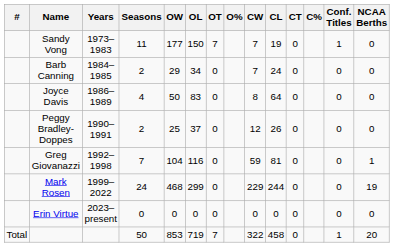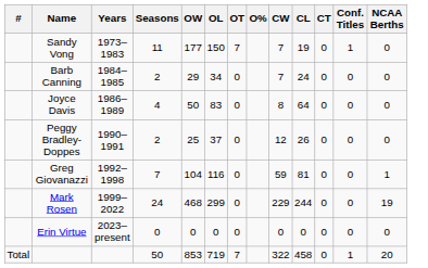- column: C%
